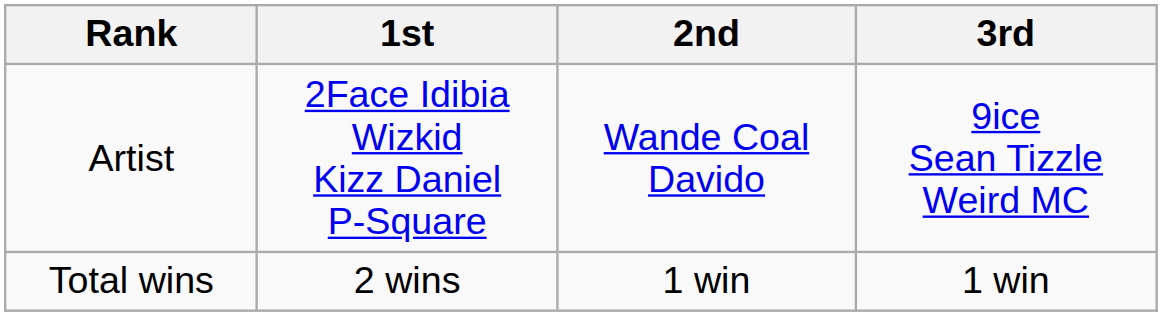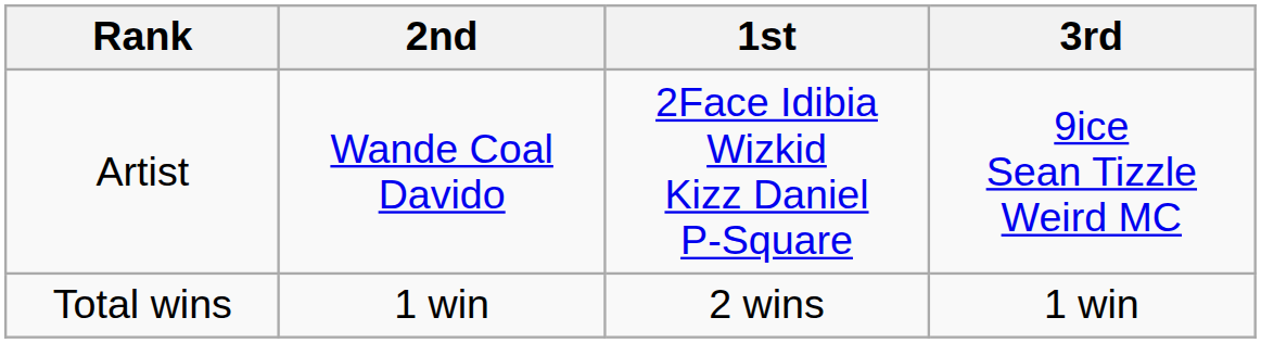columns swapped: 1st <-> 2nd
